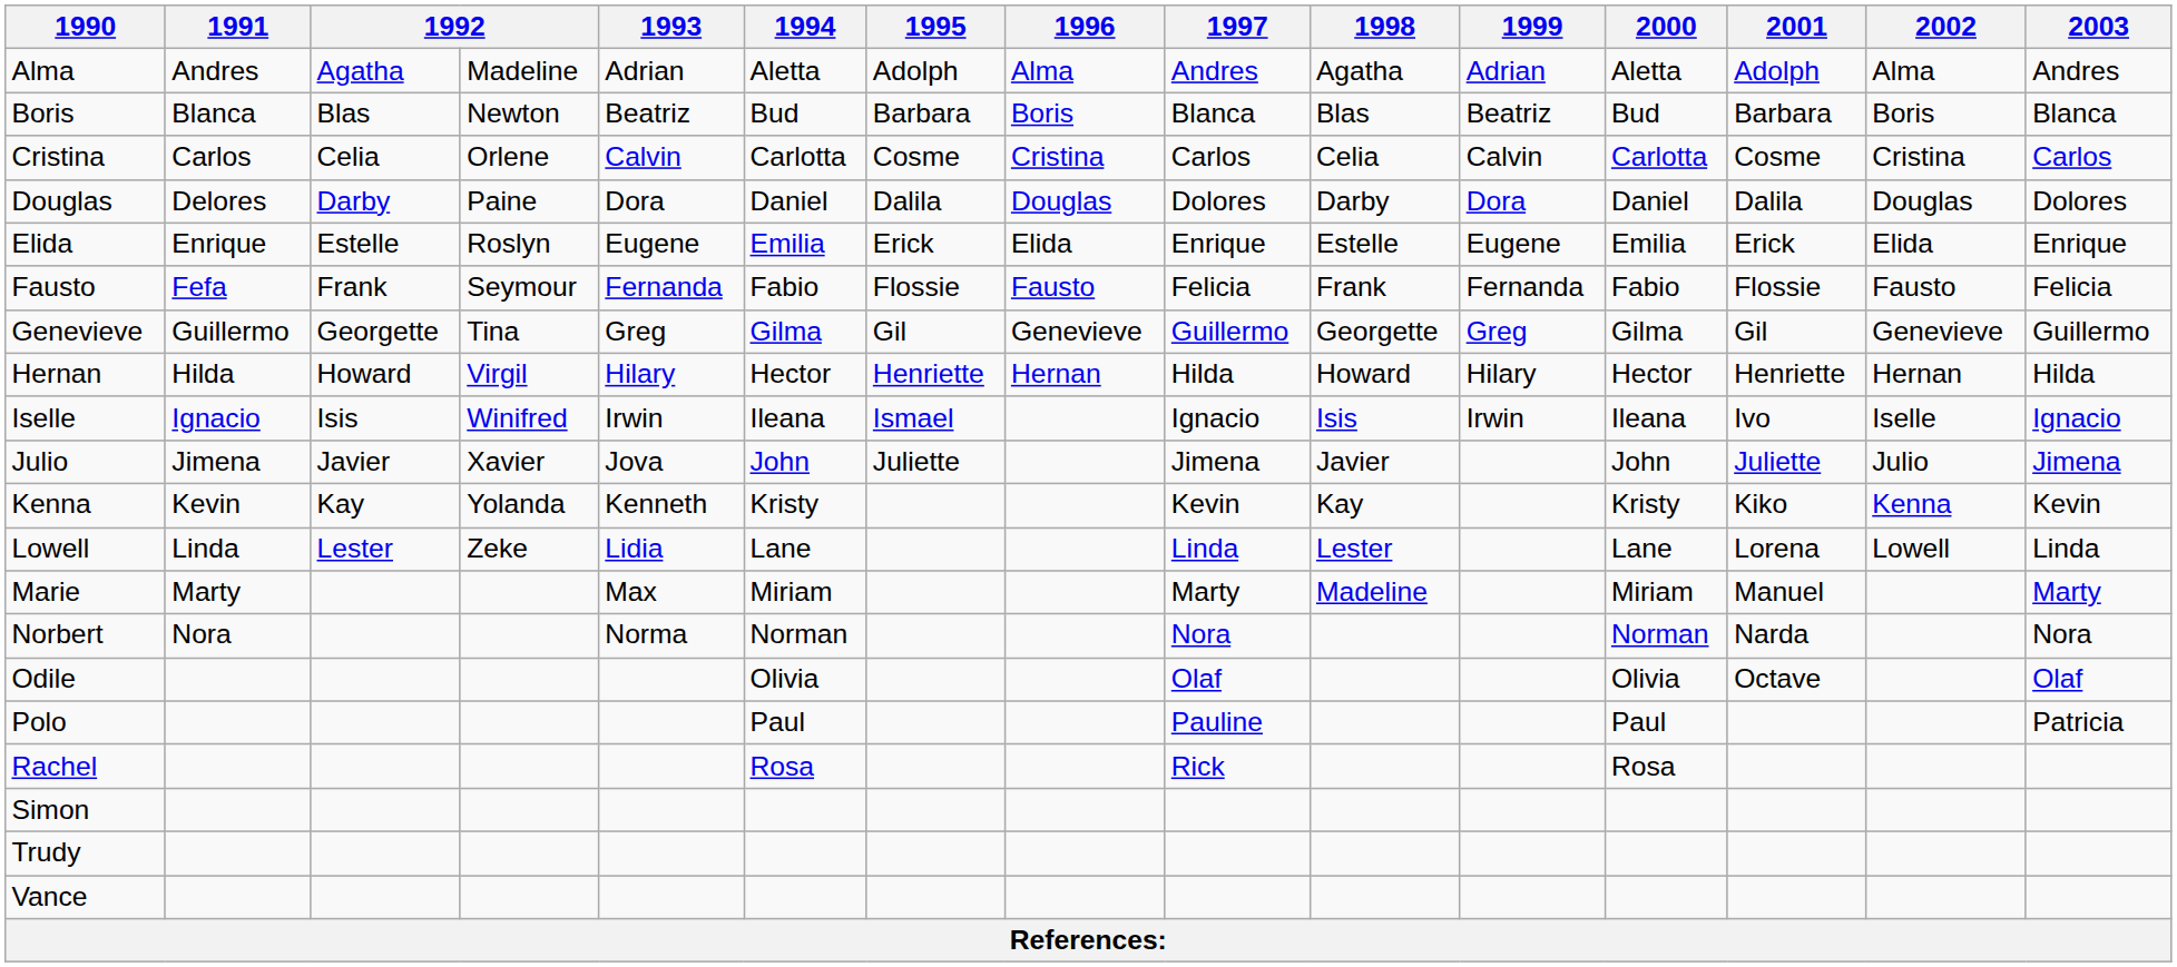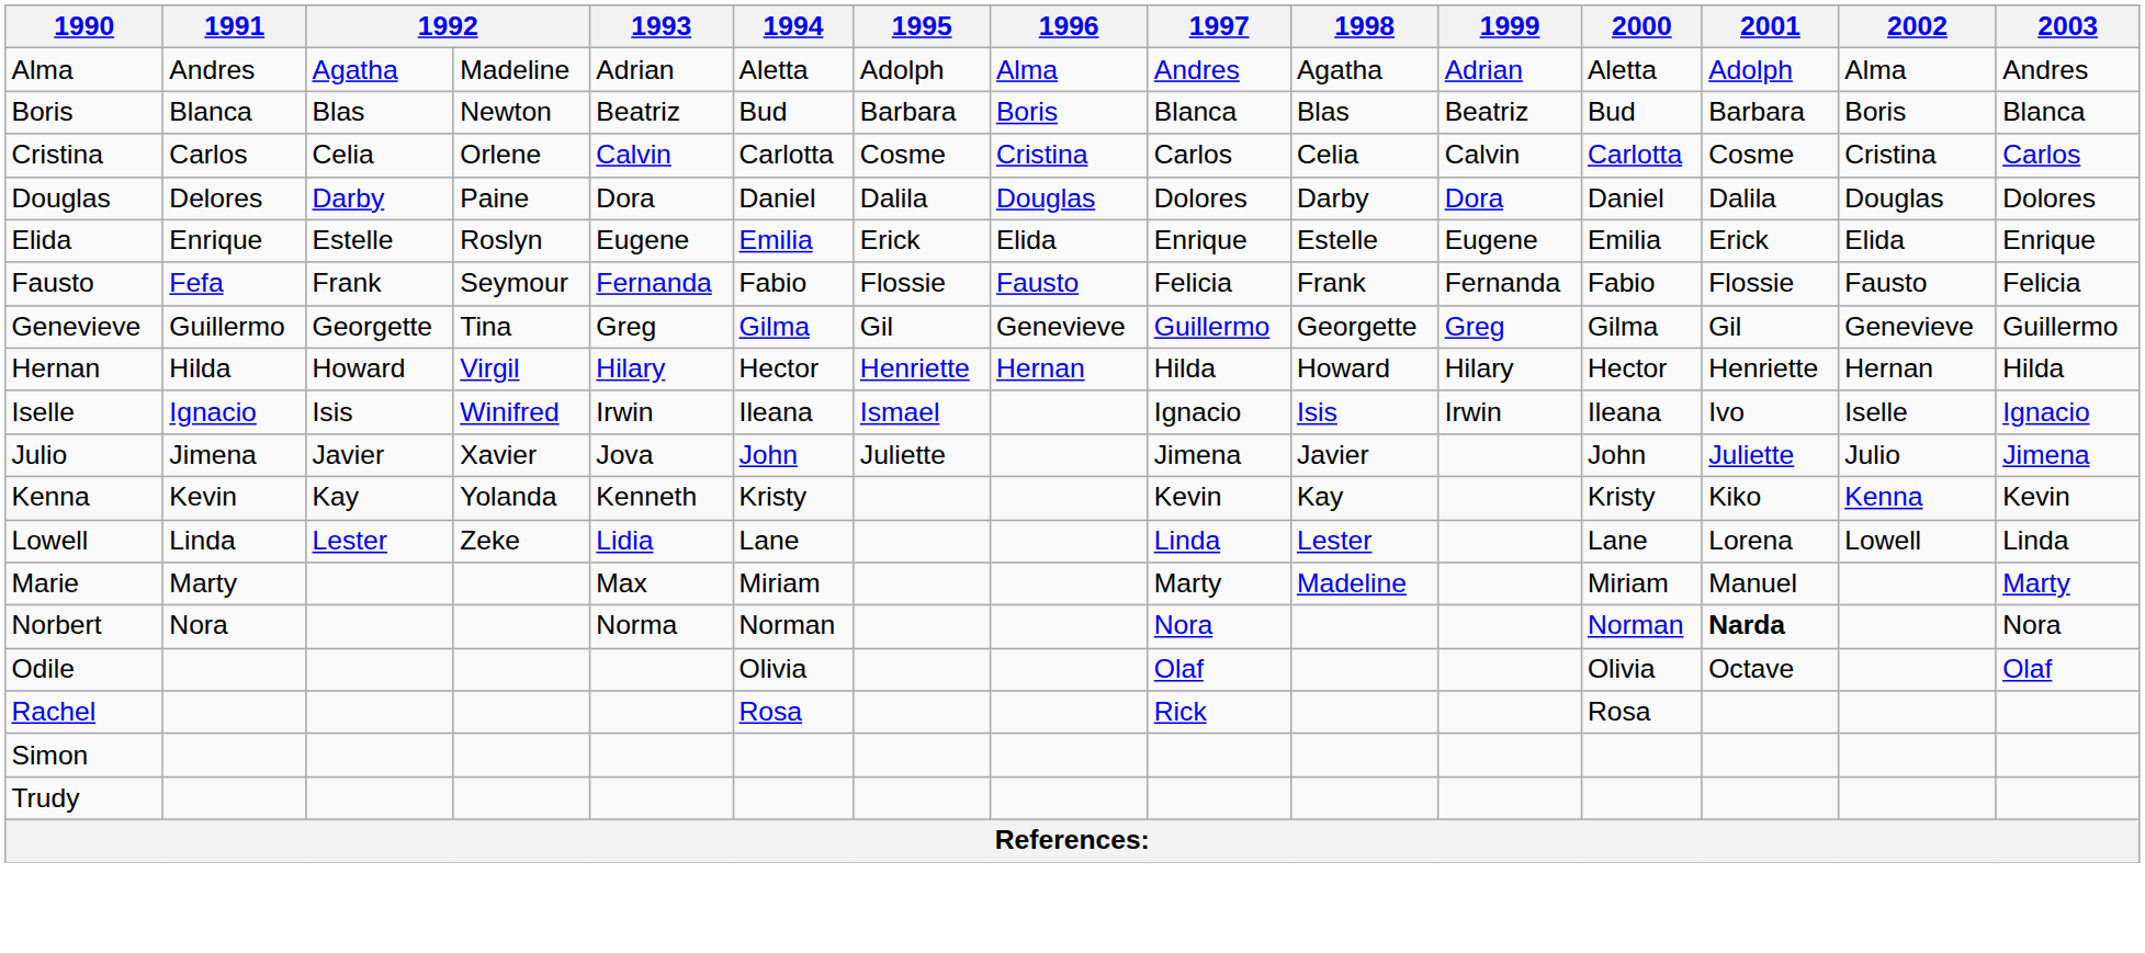Norbert | 2001: normal -> bold
- row: Polo | Paul | Pauline | Paul | Patricia
- row: Vance
